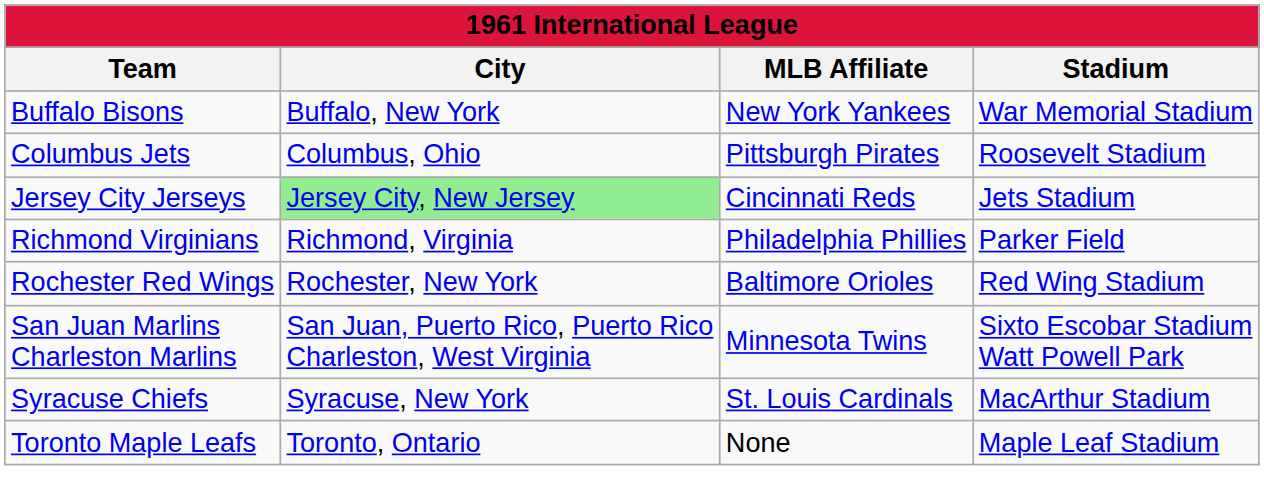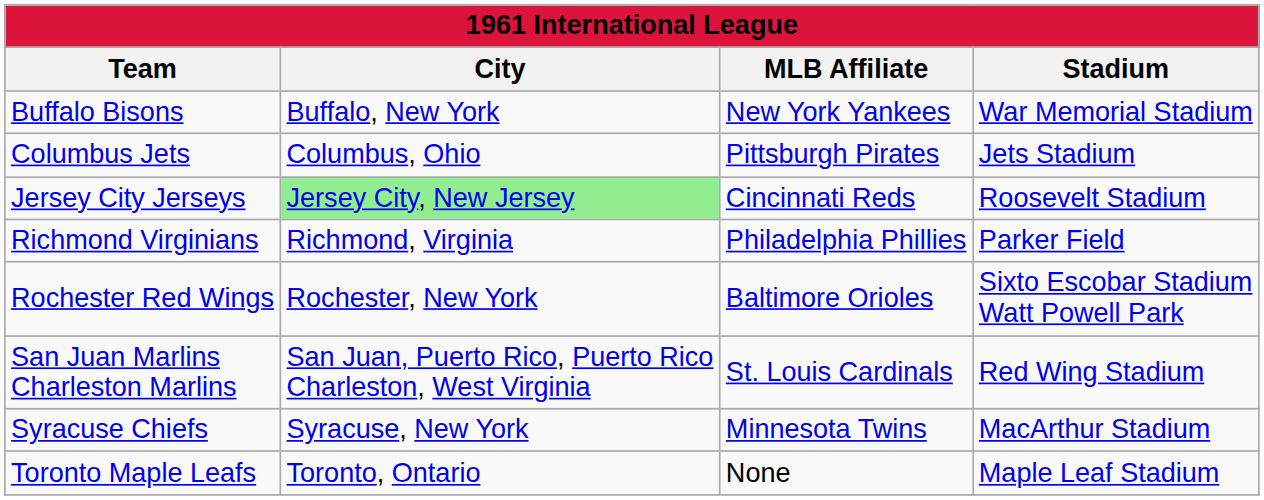Columbus Jets | Stadium: Roosevelt Stadium -> Jets Stadium
Jersey City Jerseys | Stadium: Jets Stadium -> Roosevelt Stadium
Rochester Red Wings | Stadium: Red Wing Stadium -> Sixto Escobar Stadium Watt Powell Park
San Juan Marlins Charleston Marlins | MLB Affiliate: Minnesota Twins -> St. Louis Cardinals
San Juan Marlins Charleston Marlins | Stadium: Sixto Escobar Stadium Watt Powell Park -> Red Wing Stadium
Syracuse Chiefs | MLB Affiliate: St. Louis Cardinals -> Minnesota Twins
